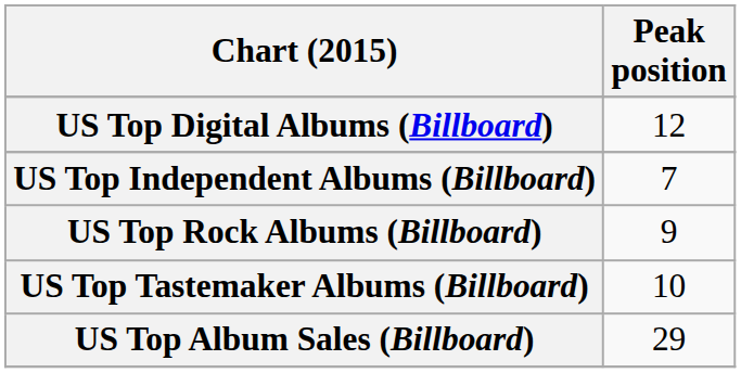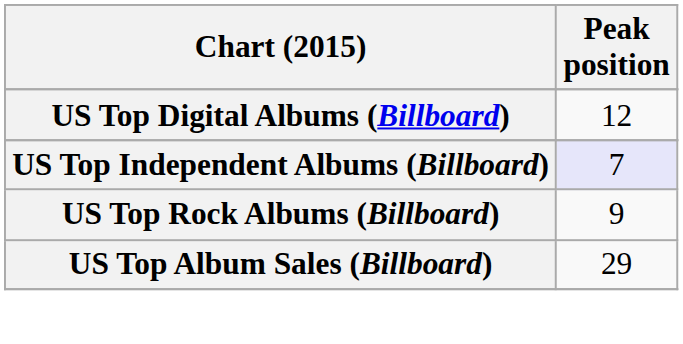US Top Independent Albums (Billboard) | Peak position: no background -> lavender background
- row: US Top Tastemaker Albums (Billboard) | 10
